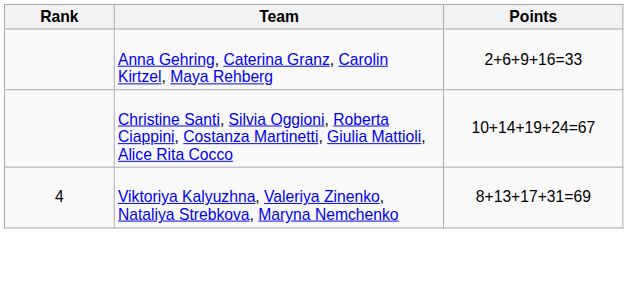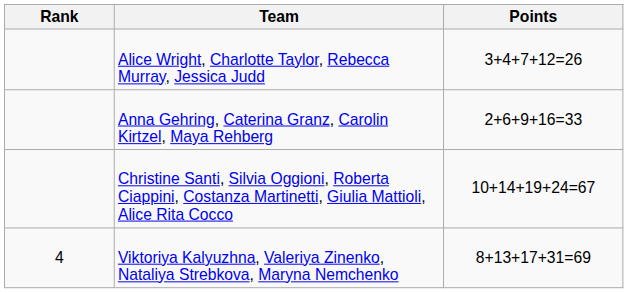+ row: Alice Wright, Charlotte Taylor, Rebecca Murray, Jessica Judd | 3+4+7+12=26
